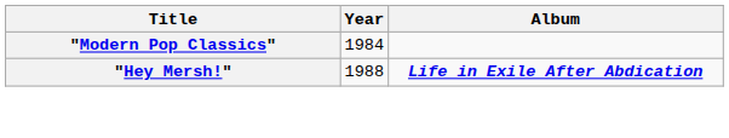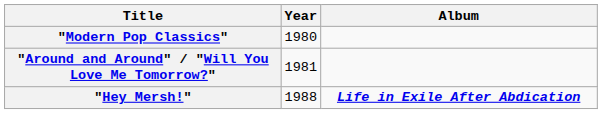"Modern Pop Classics" | Year: 1984 -> 1980
+ row: "Around and Around" / "Will You Love Me Tomorrow?" | 1981
